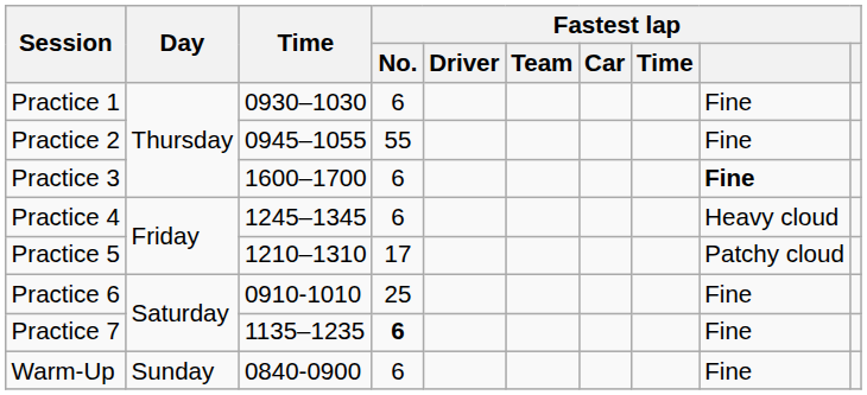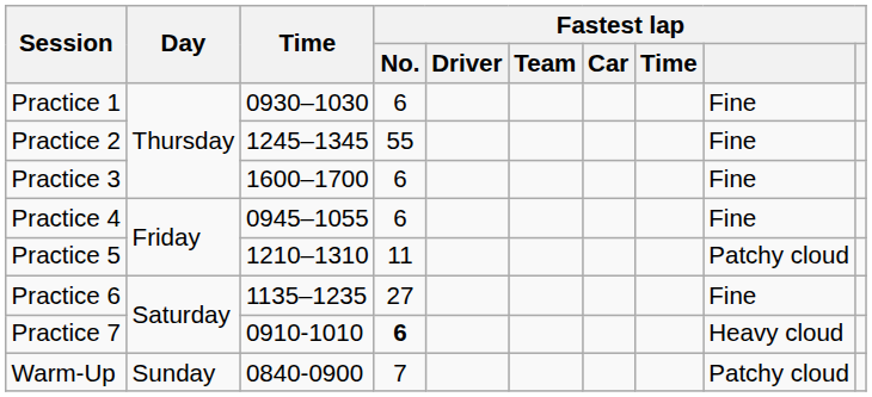Practice 2 | Time: 0945–1055 -> 1245–1345
Practice 3 | column 9: bold -> normal
Practice 4 | Time: 1245–1345 -> 0945–1055
Practice 4 | column 9: Heavy cloud -> Fine
Practice 5 | Fastest lap / No.: 17 -> 11
Practice 6 | Time: 0910-1010 -> 1135–1235
Practice 6 | Fastest lap / No.: 25 -> 27
Practice 7 | Time: 1135–1235 -> 0910-1010
Practice 7 | column 9: Fine -> Heavy cloud
Warm-Up | Fastest lap / No.: 6 -> 7
Warm-Up | column 9: Fine -> Patchy cloud
